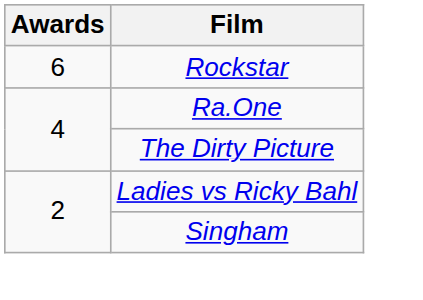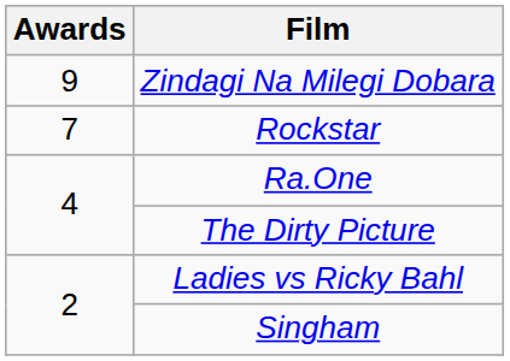+ row: 9 | Zindagi Na Milegi Dobara
Rockstar | Awards: 6 -> 7
